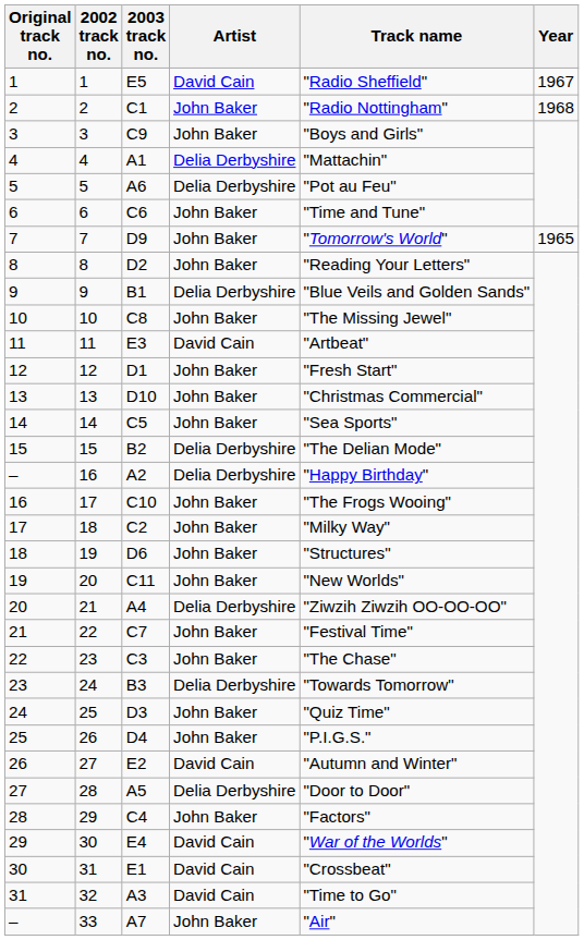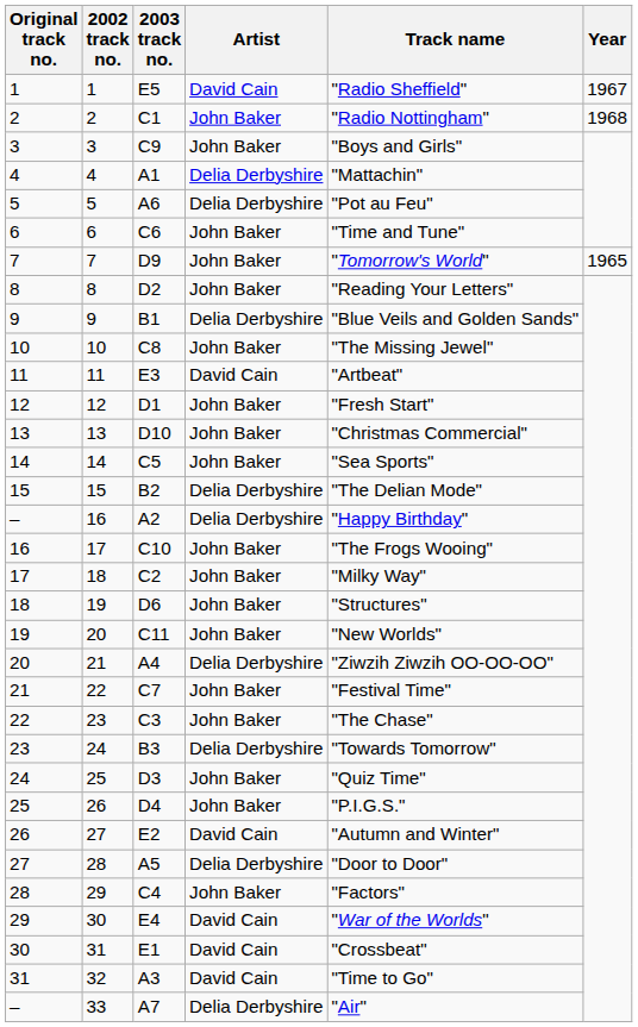33 | Artist: John Baker -> Delia Derbyshire
